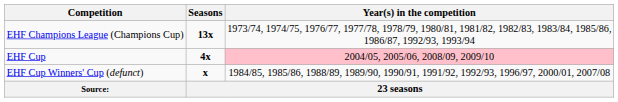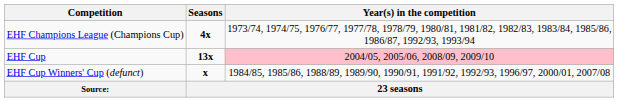EHF Champions League (Champions Cup) | Seasons: 13x -> 4x
EHF Cup | Seasons: 4x -> 13x
